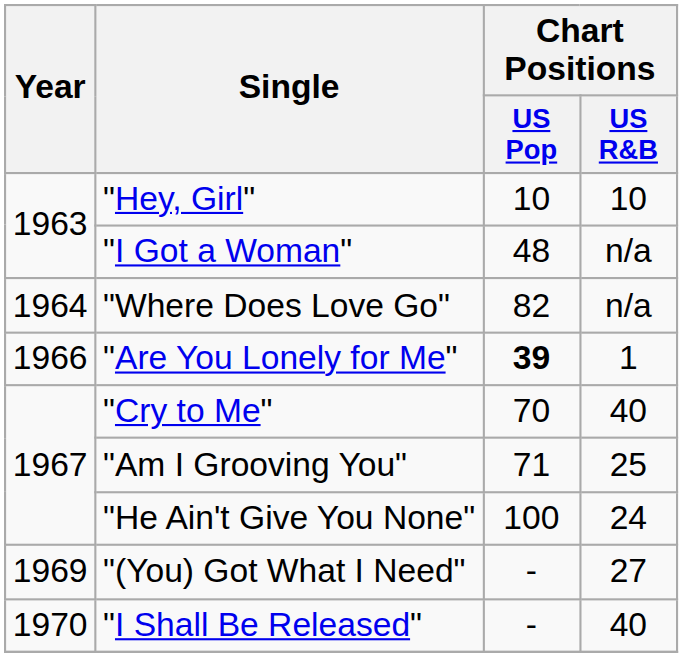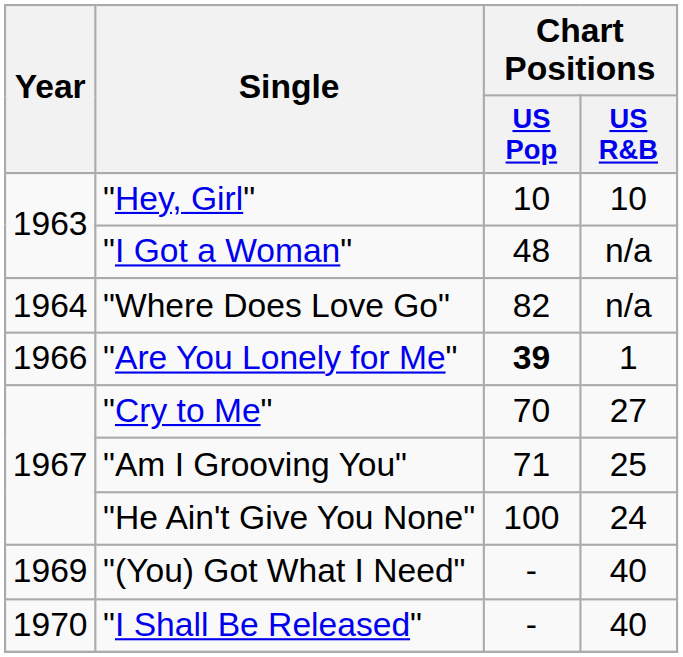"Cry to Me" | Chart Positions / US R&B: 40 -> 27
"(You) Got What I Need" | Chart Positions / US R&B: 27 -> 40
